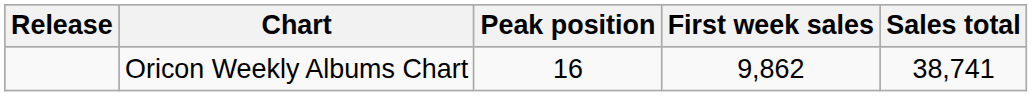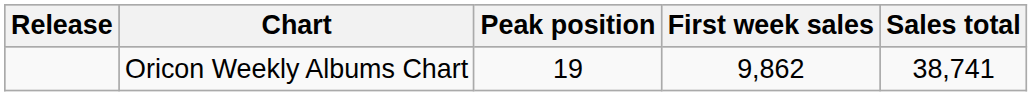Oricon Weekly Albums Chart | Peak position: 16 -> 19
